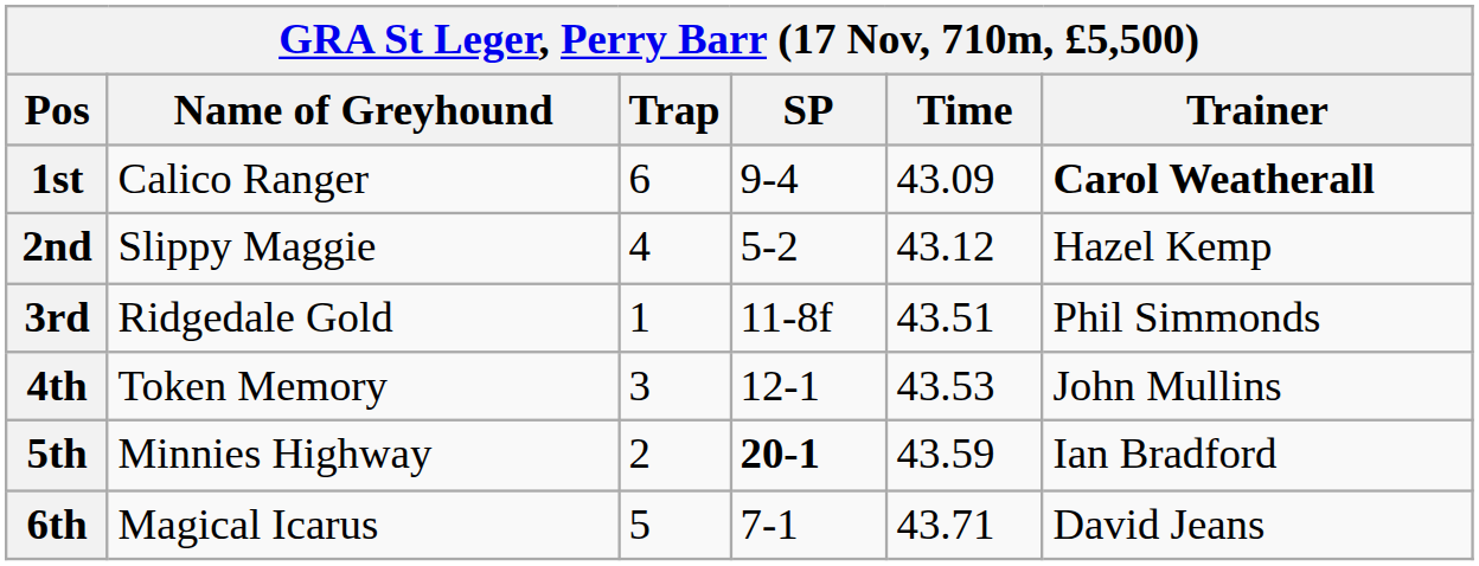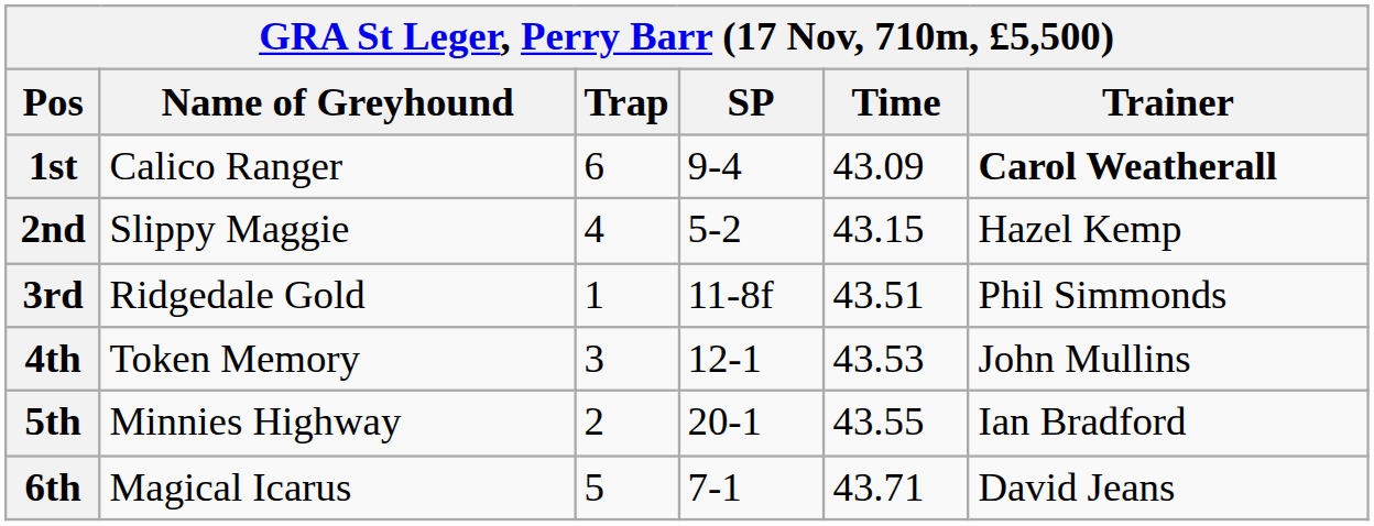2nd | Time: 43.12 -> 43.15
5th | SP: bold -> normal
5th | Time: 43.59 -> 43.55
